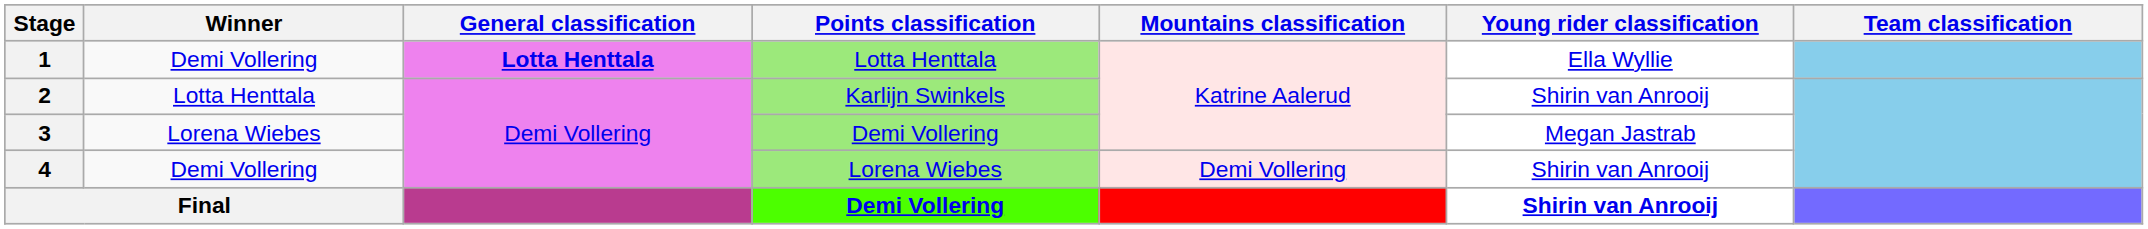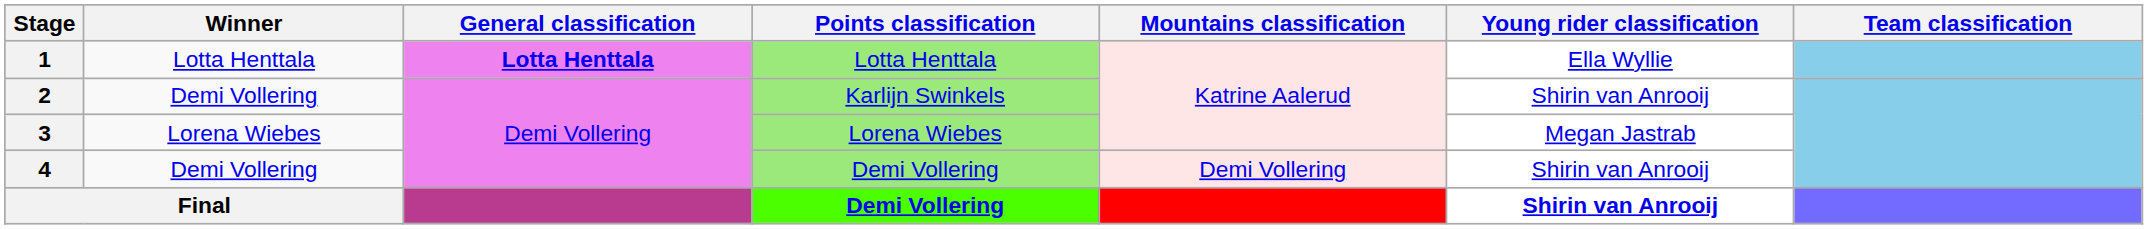1 | Winner: Demi Vollering -> Lotta Henttala
2 | Winner: Lotta Henttala -> Demi Vollering
3 | Points classification: Demi Vollering -> Lorena Wiebes
4 | Points classification: Lorena Wiebes -> Demi Vollering
